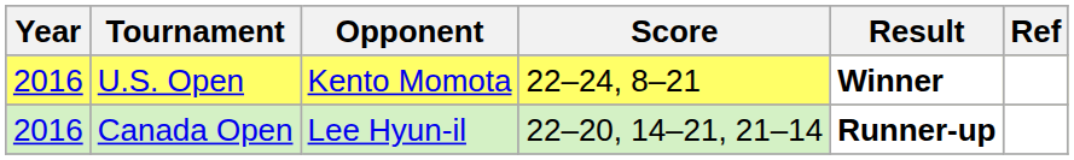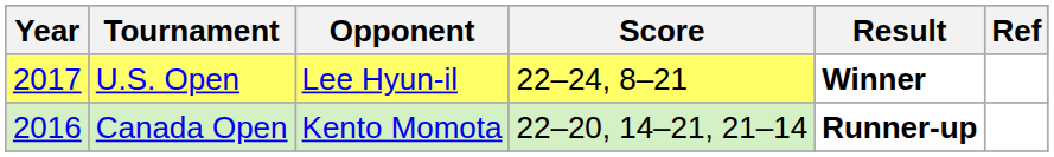U.S. Open | Year: 2016 -> 2017
U.S. Open | Opponent: Kento Momota -> Lee Hyun-il
Canada Open | Opponent: Lee Hyun-il -> Kento Momota
